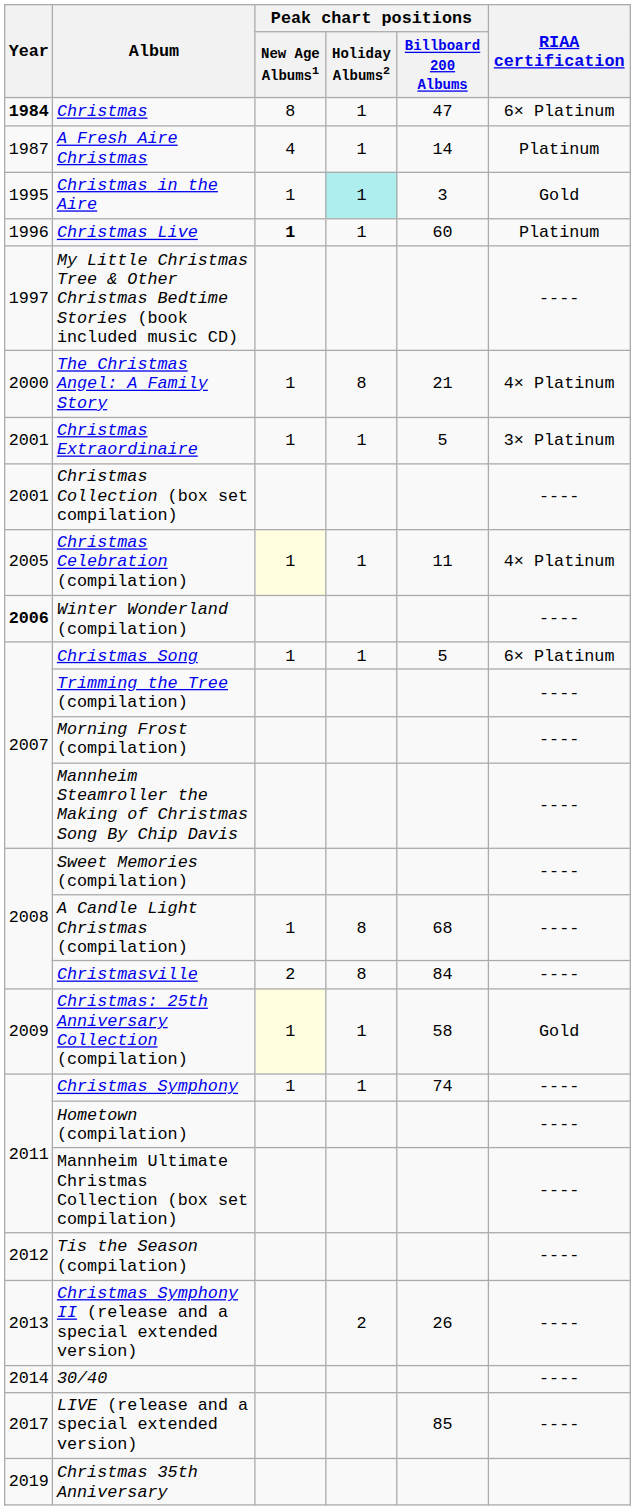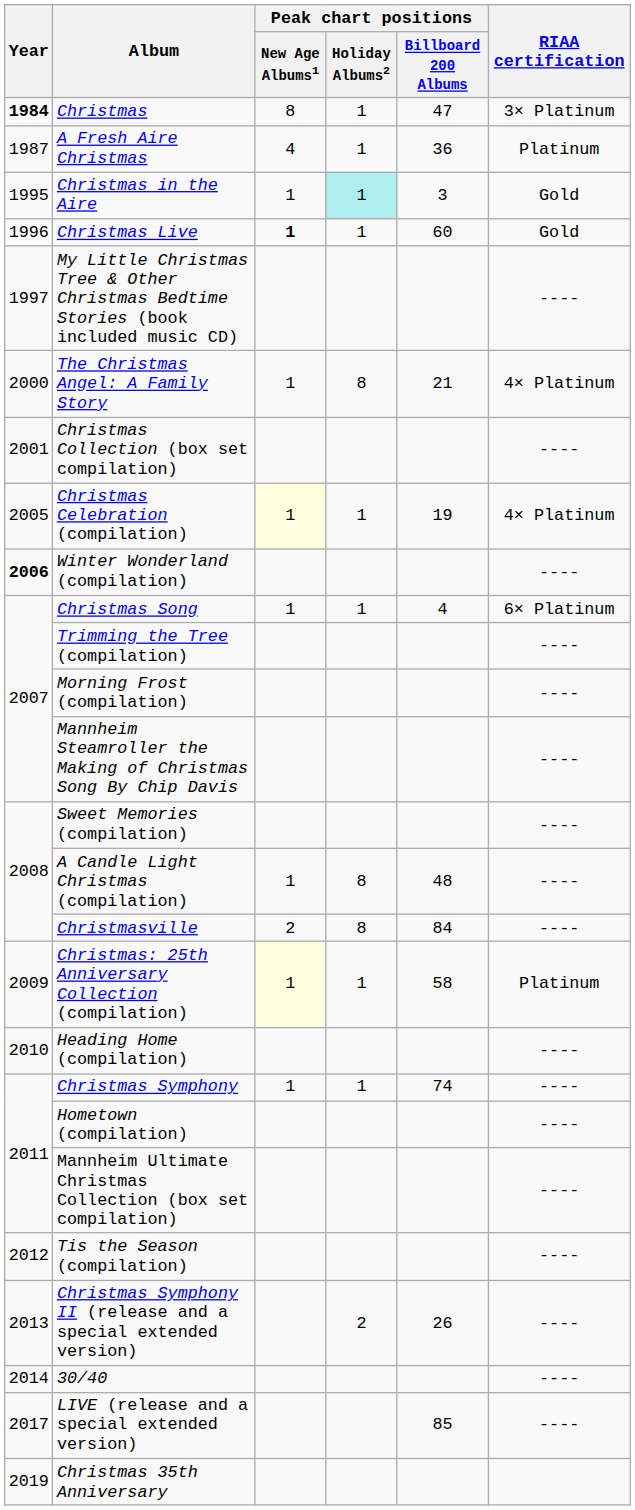Christmas | RIAA certification: 6× Platinum -> 3× Platinum
A Fresh Aire Christmas | Peak chart positions / Billboard 200 Albums: 14 -> 36
Christmas Live | RIAA certification: Platinum -> Gold
- row: 2001 | Christmas Extraordinaire | 1 | 1 | 5 | 3× Platinum
Christmas Celebration (compilation) | Peak chart positions / Billboard 200 Albums: 11 -> 19
Christmas Song | Peak chart positions / Billboard 200 Albums: 5 -> 4
A Candle Light Christmas (compilation) | Peak chart positions / Billboard 200 Albums: 68 -> 48
Christmas: 25th Anniversary Collection (compilation) | RIAA certification: Gold -> Platinum
+ row: 2010 | Heading Home (compilation) | ----
